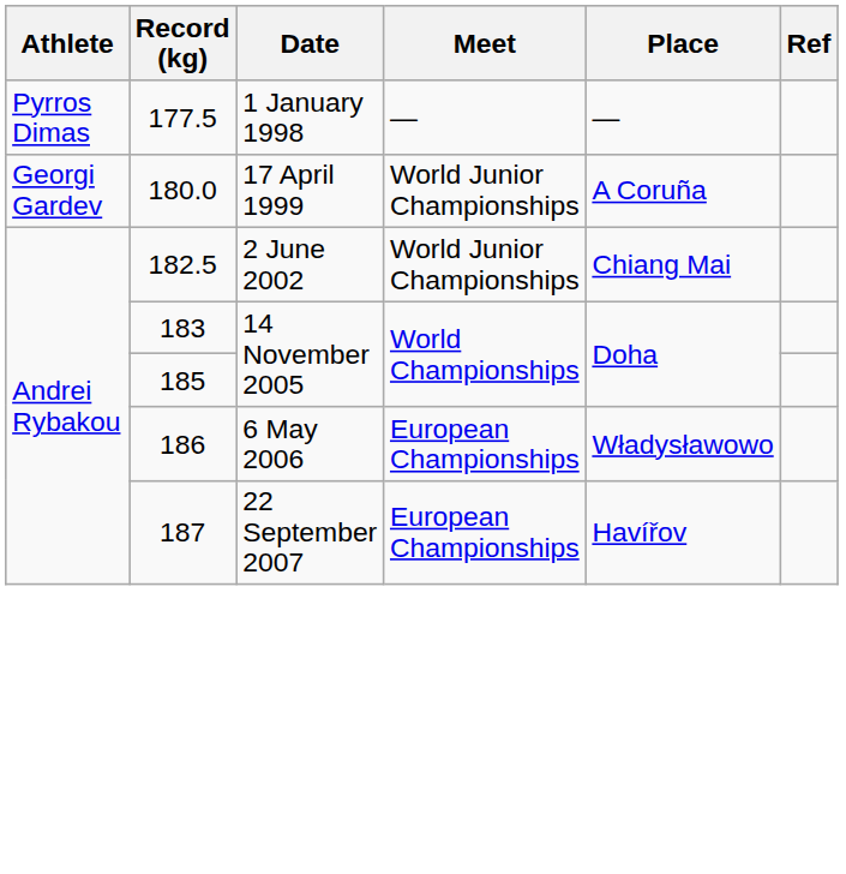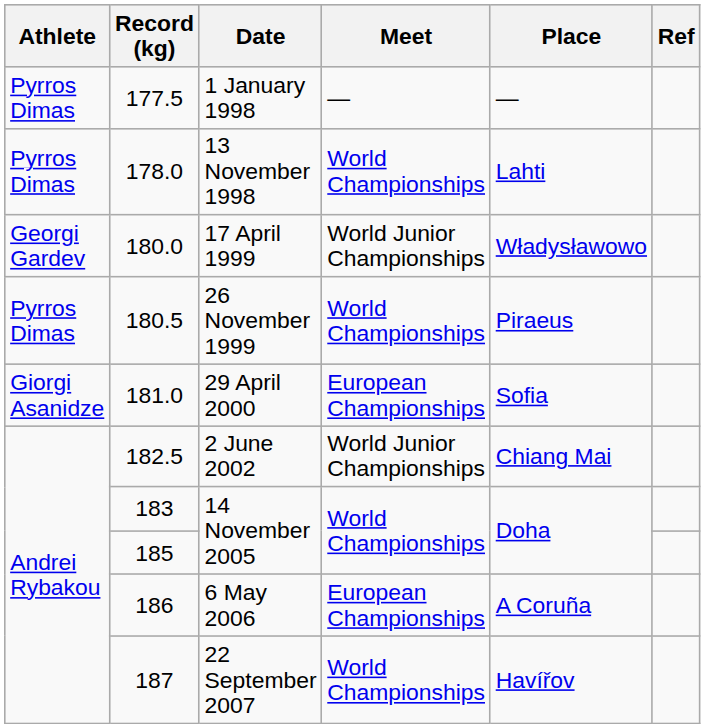+ row: Pyrros Dimas | 178.0 | 13 November 1998 | World Championships | Lahti
17 April 1999 | Place: A Coruña -> Władysławowo
+ row: Pyrros Dimas | 180.5 | 26 November 1999 | World Championships | Piraeus
+ row: Giorgi Asanidze | 181.0 | 29 April 2000 | European Championships | Sofia
6 May 2006 | Place: Władysławowo -> A Coruña
22 September 2007 | Meet: European Championships -> World Championships
